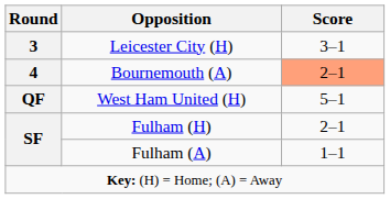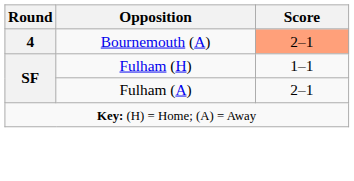- row: 3 | Leicester City (H) | 3–1
- row: QF | West Ham United (H) | 5–1
Fulham (H) | Score: 2–1 -> 1–1
Fulham (A) | Score: 1–1 -> 2–1
